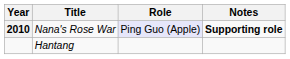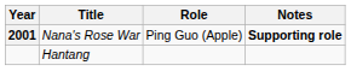Nana's Rose War | Year: 2010 -> 2001
Nana's Rose War | Role: lavender background -> no background
